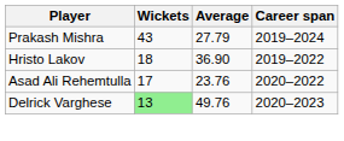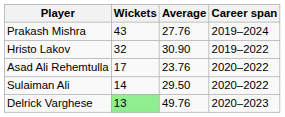Prakash Mishra | Average: 27.79 -> 27.76
Hristo Lakov | Wickets: 18 -> 32
Hristo Lakov | Average: 36.90 -> 30.90
+ row: Sulaiman Ali | 14 | 29.50 | 2020–2022
